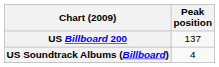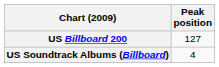US Billboard 200 | Peak position: 137 -> 127
